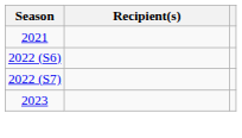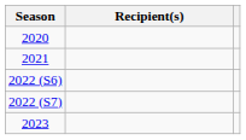+ row: 2020
